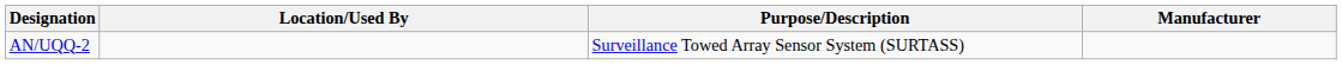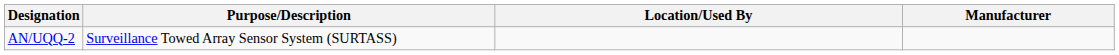columns swapped: Purpose/Description <-> Location/Used By
